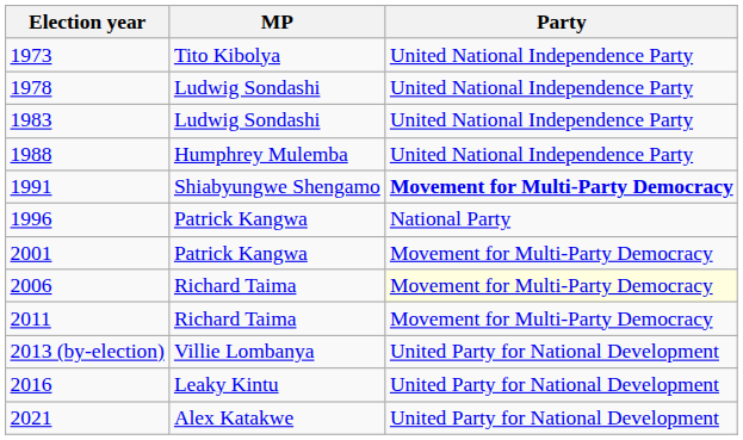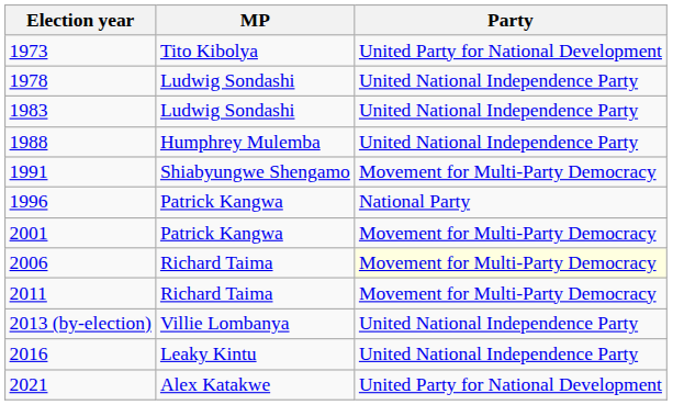1973 | Party: United National Independence Party -> United Party for National Development
1991 | Party: bold -> normal
2013 (by-election) | Party: United Party for National Development -> United National Independence Party
2016 | Party: United Party for National Development -> United National Independence Party
